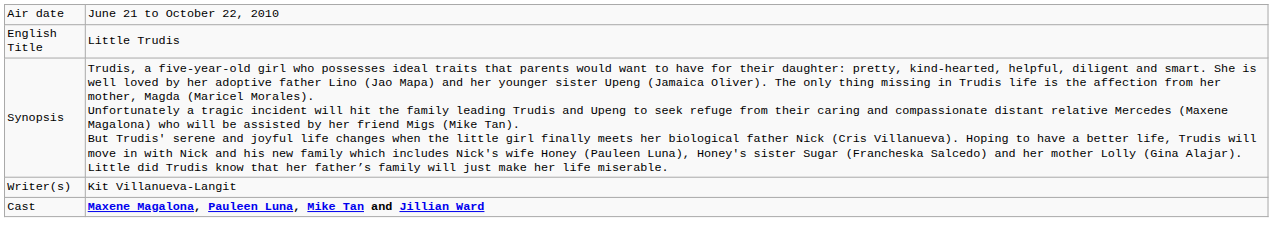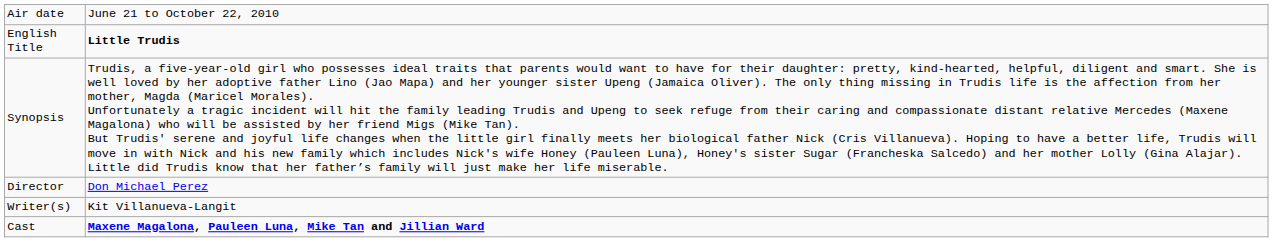English Title | column 2: normal -> bold
+ row: Director | Don Michael Perez
